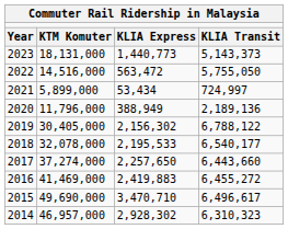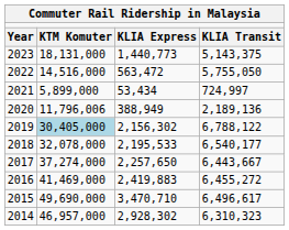2023 | column 4: 5,143,373 -> 5,143,375
2020 | column 2: 11,796,000 -> 11,796,006
2019 | column 2: no background -> lightblue background
2017 | column 4: 6,443,660 -> 6,443,667
